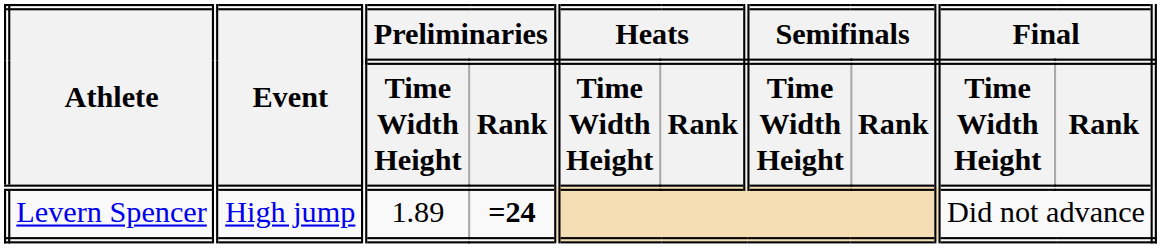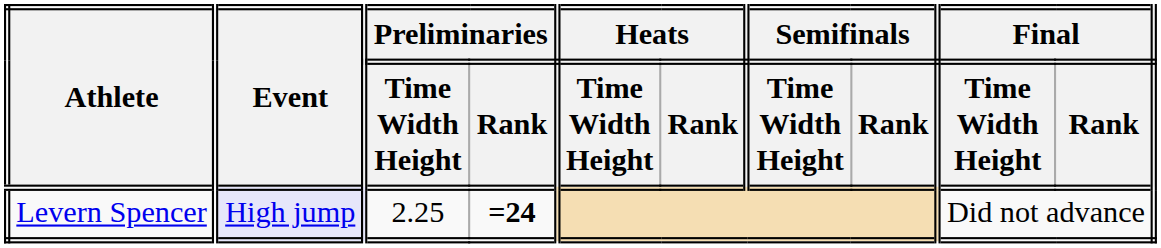Levern Spencer | Event: no background -> lavender background
Levern Spencer | Preliminaries / Time Width Height: 1.89 -> 2.25
